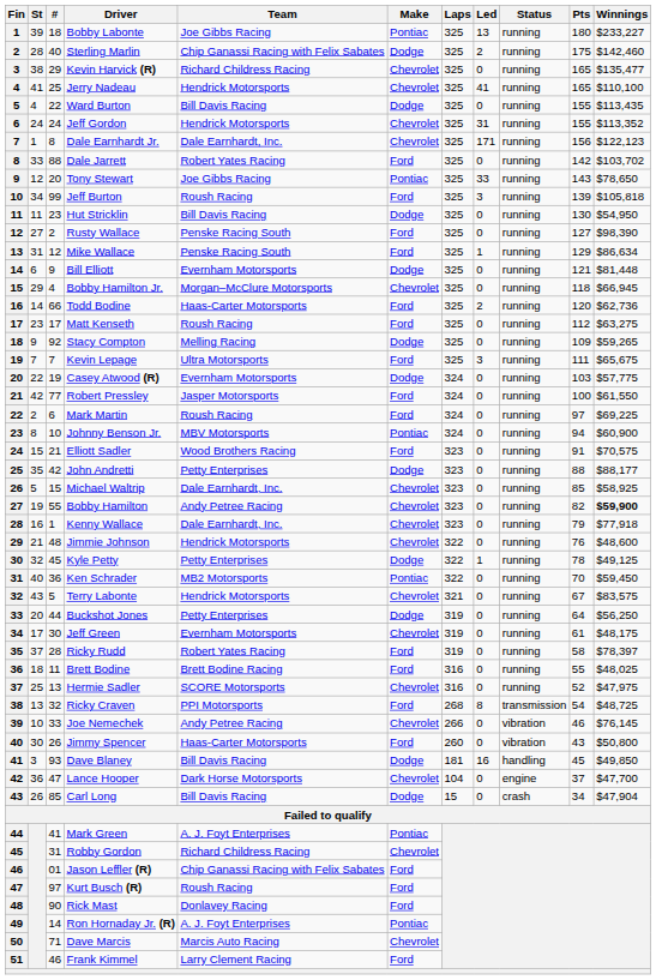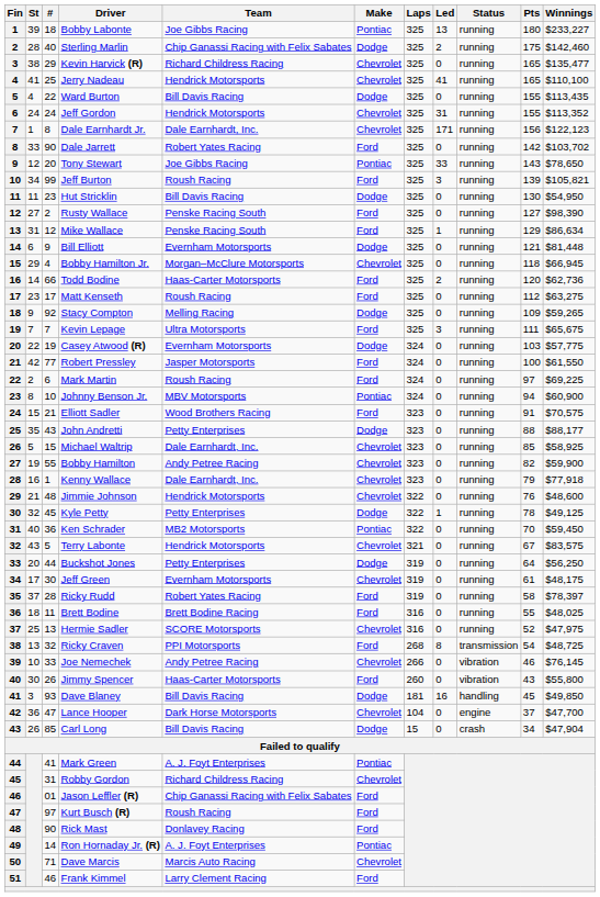Dale Jarrett | #: 88 -> 90
Jeff Burton | Winnings: $105,818 -> $105,821
John Andretti | #: 42 -> 43
Bobby Hamilton | Winnings: bold -> normal
Jimmy Spencer | Winnings: $50,800 -> $55,800
